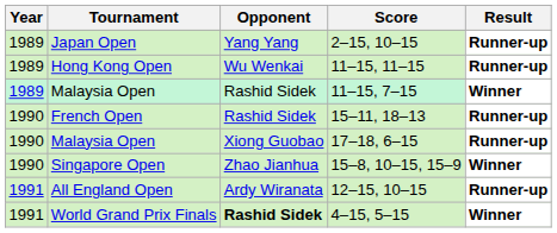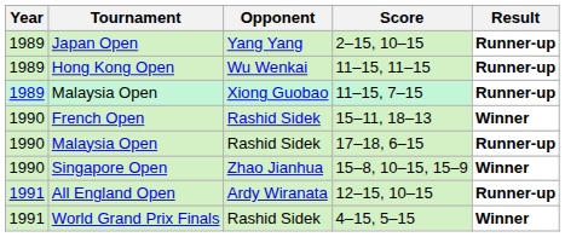11–15, 7–15 | Opponent: Rashid Sidek -> Xiong Guobao
11–15, 7–15 | Result: Winner -> Runner-up
15–11, 18–13 | Result: Runner-up -> Winner
17–18, 6–15 | Opponent: Xiong Guobao -> Rashid Sidek
4–15, 5–15 | Opponent: bold -> normal
